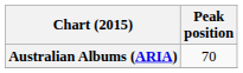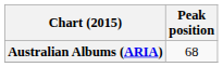Australian Albums (ARIA) | Peak position: 70 -> 68
